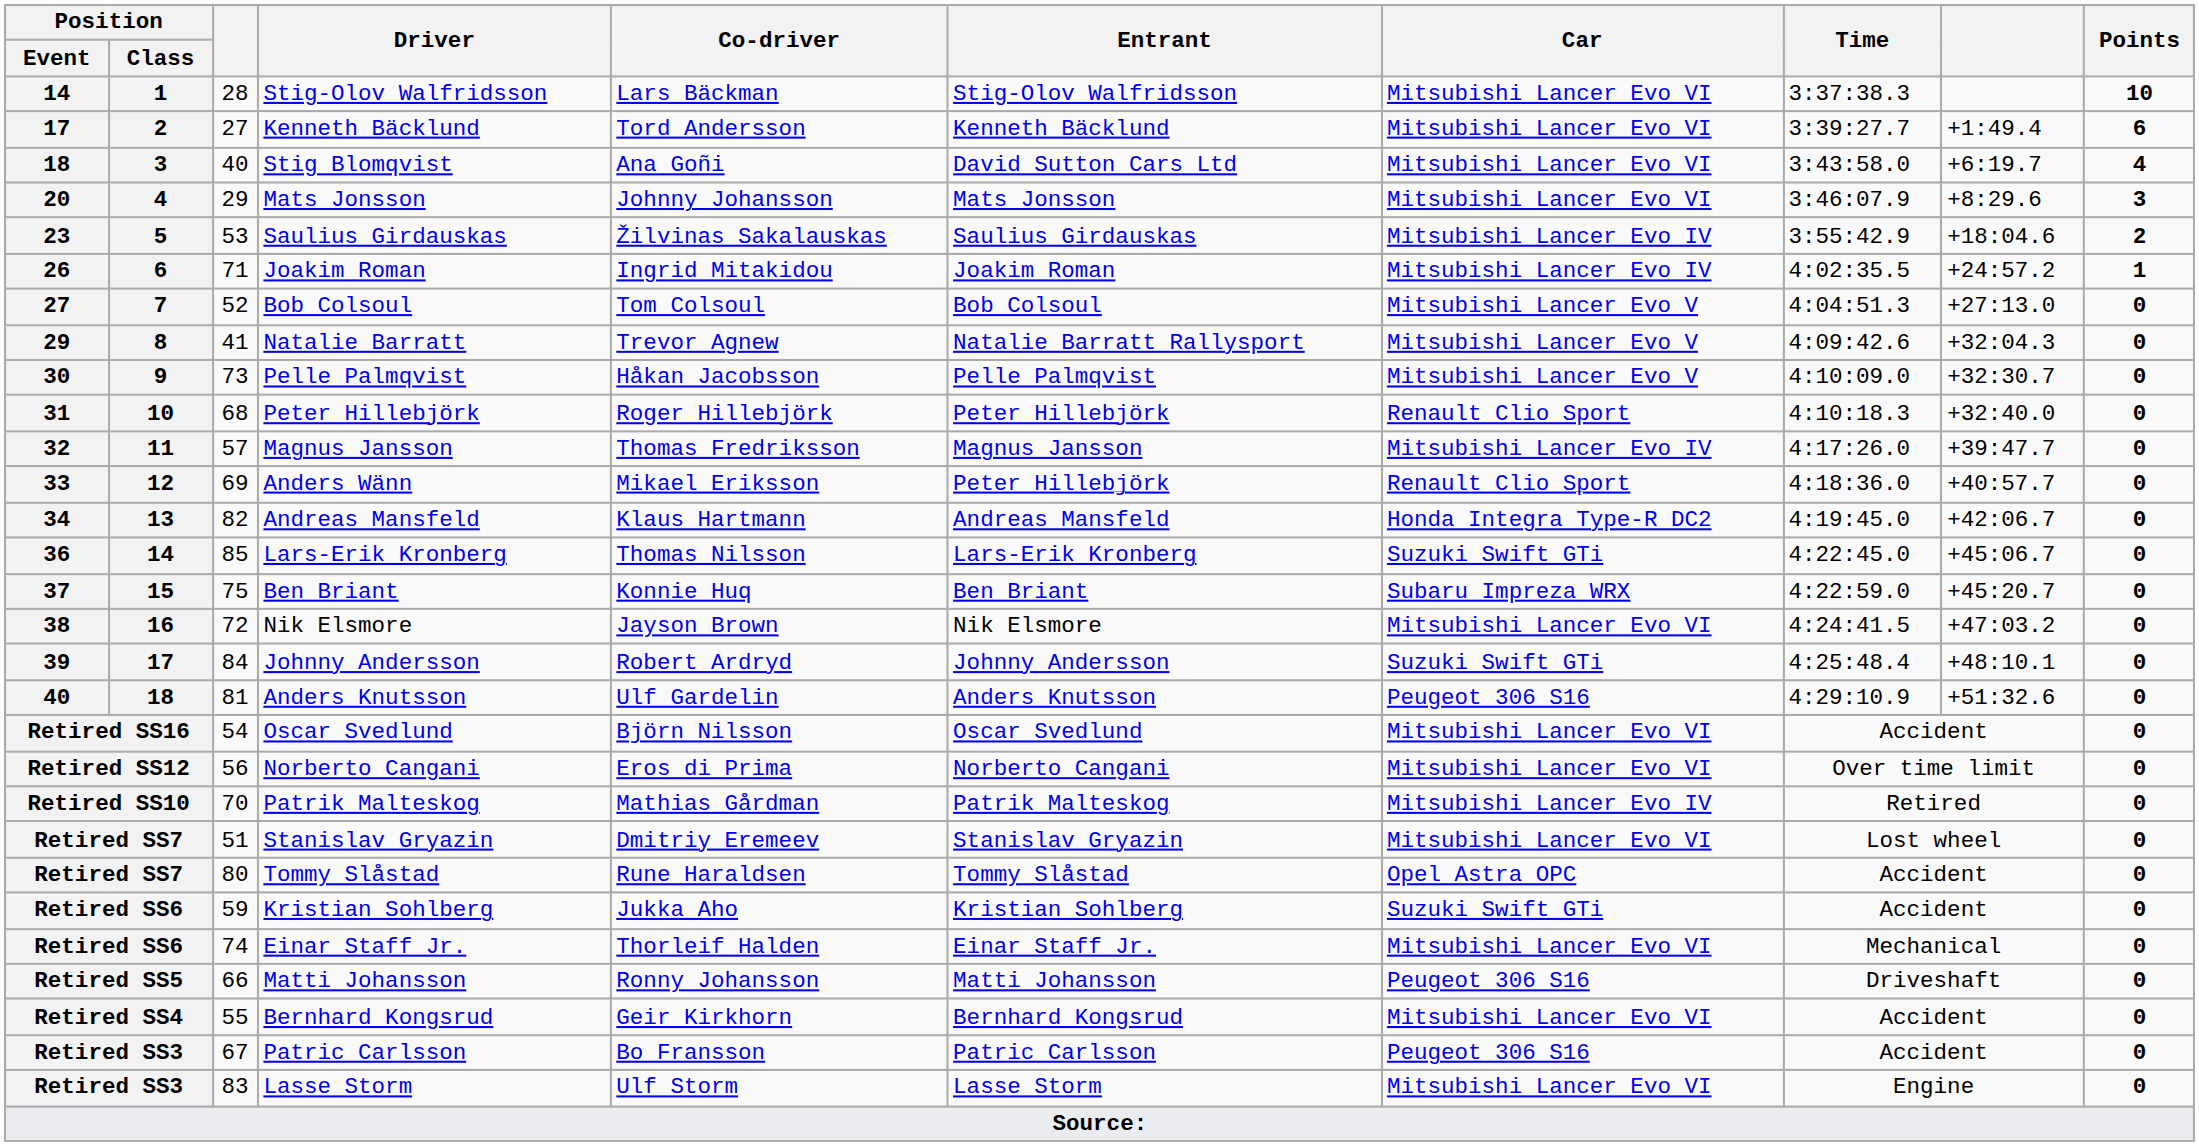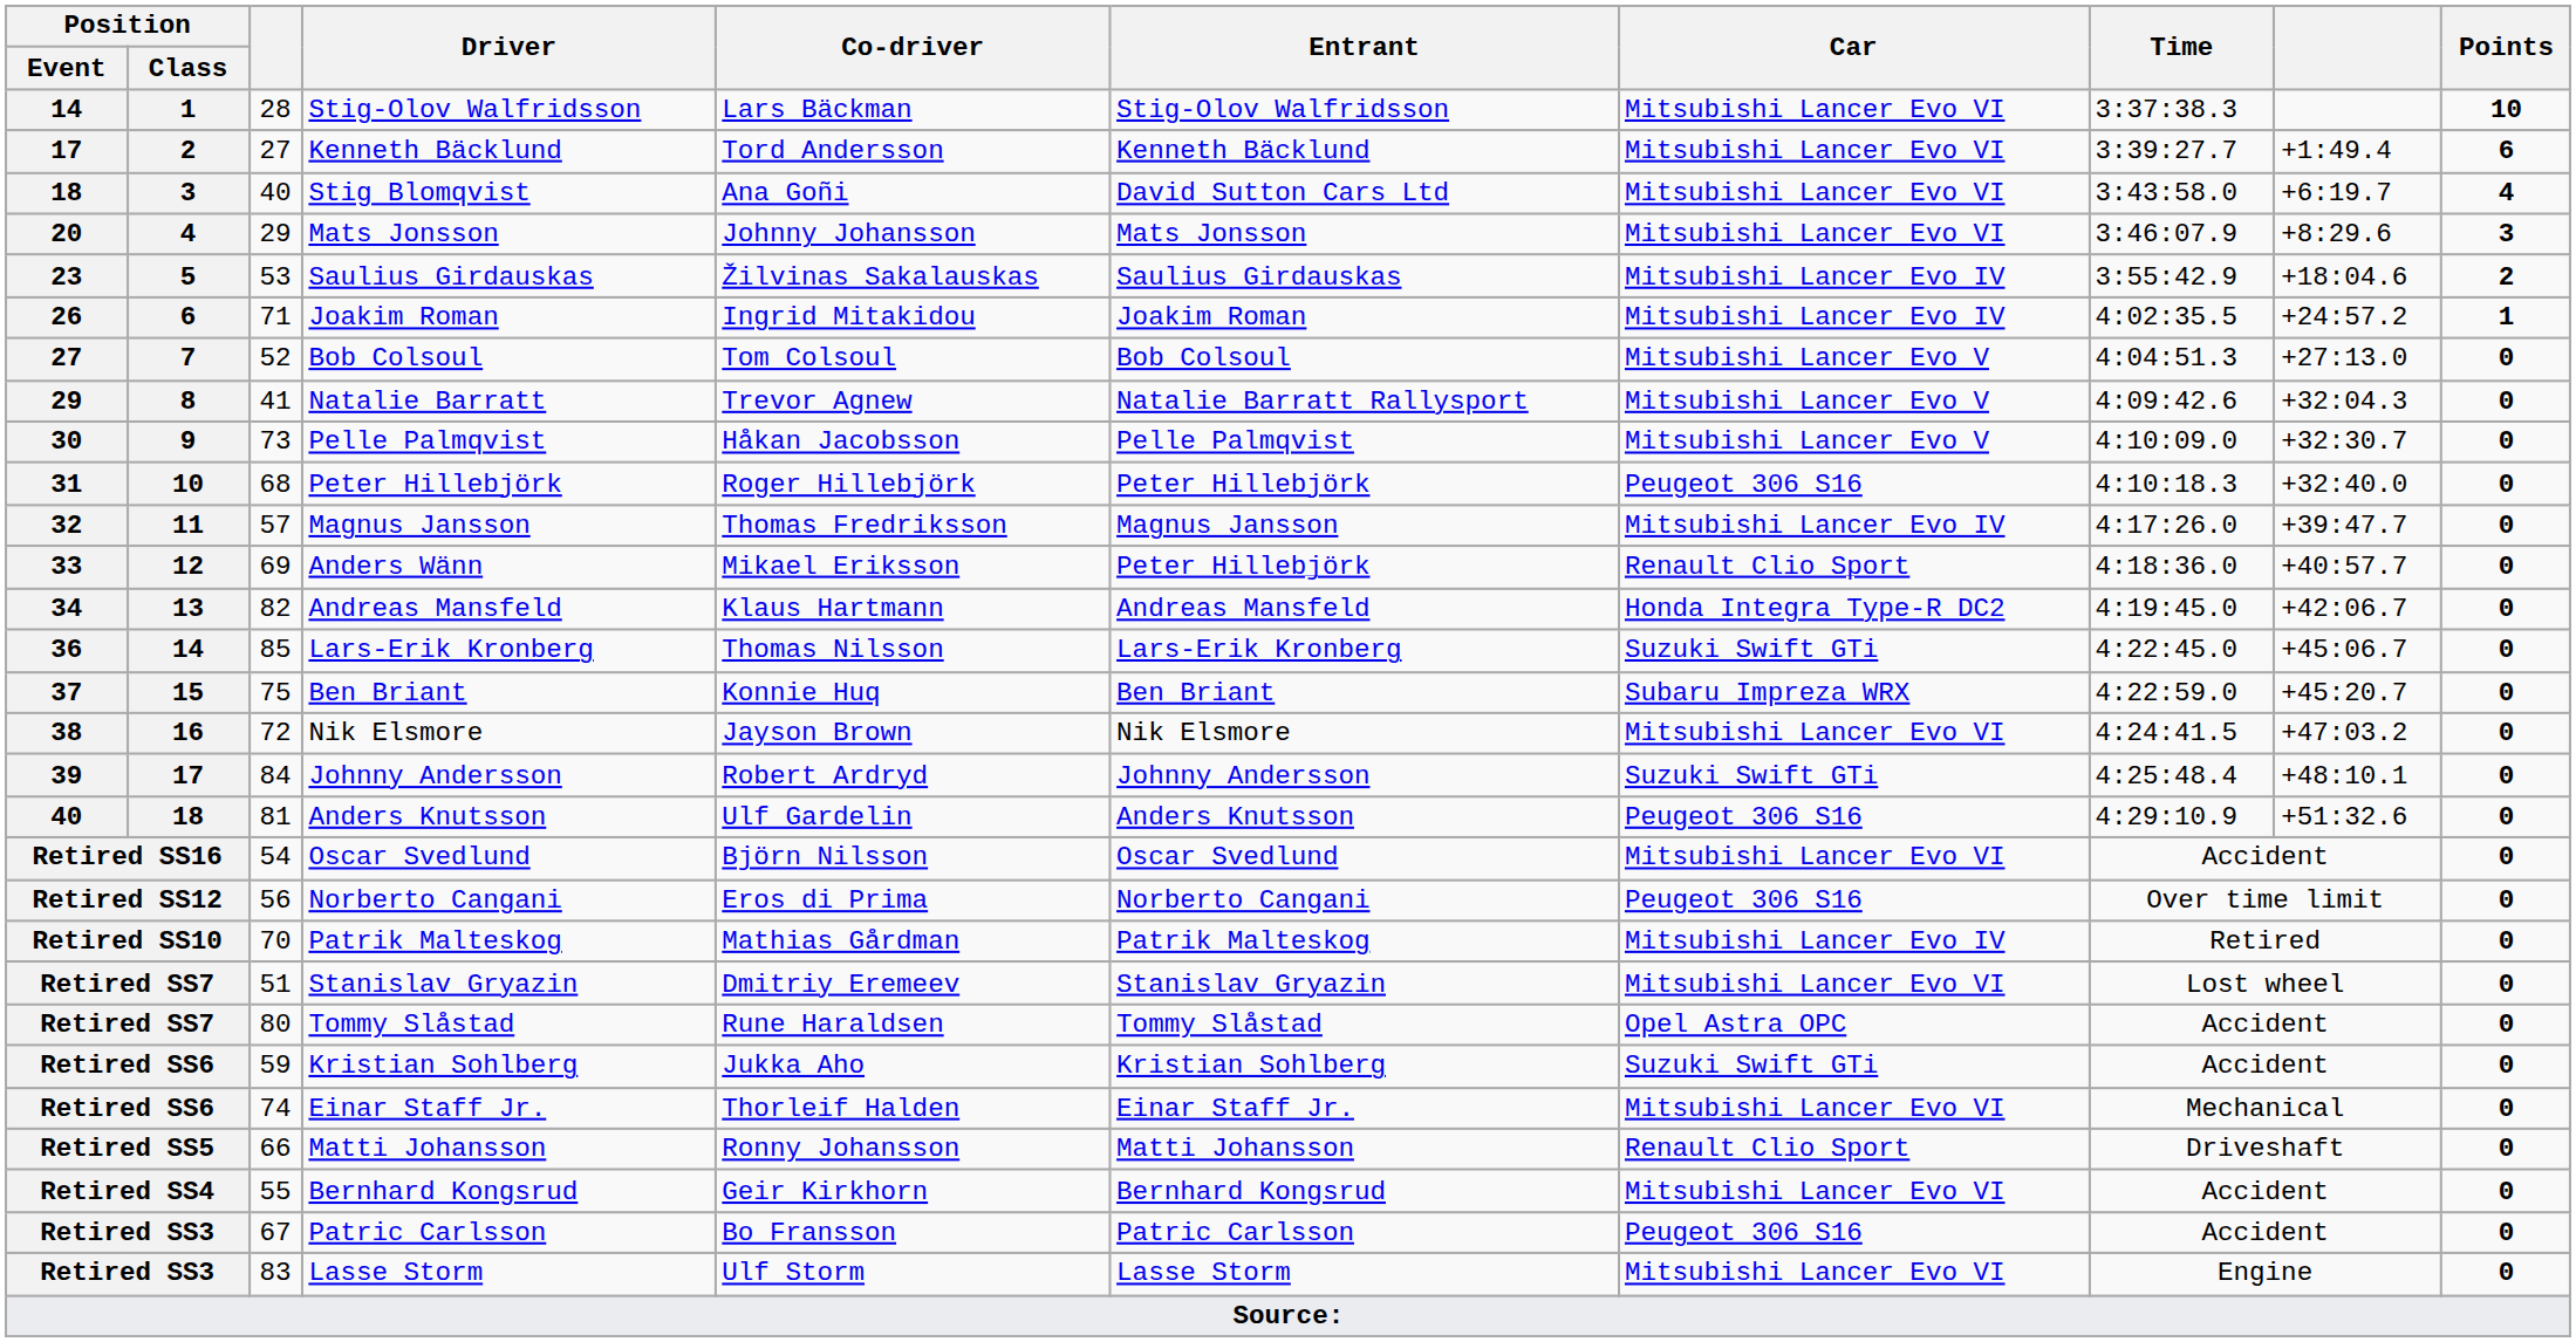31 | Car: Renault Clio Sport -> Peugeot 306 S16
Retired SS12 | Car: Mitsubishi Lancer Evo VI -> Peugeot 306 S16
Retired SS5 | Car: Peugeot 306 S16 -> Renault Clio Sport
